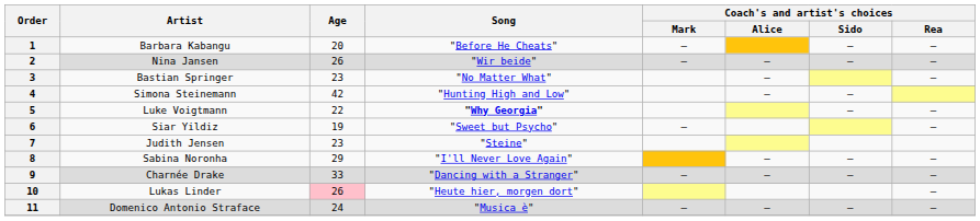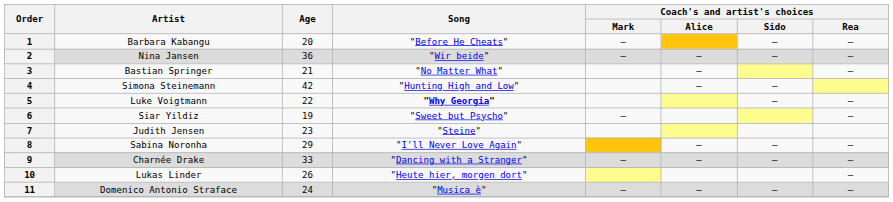2 | Age: 26 -> 36
3 | Age: 23 -> 21
10 | Age: pink background -> no background
